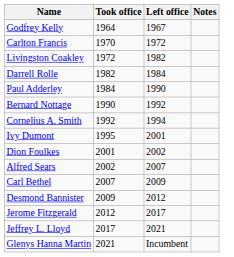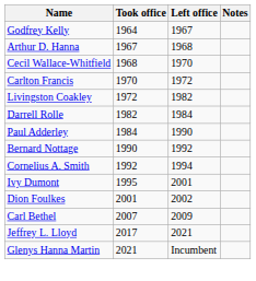+ row: Arthur D. Hanna | 1967 | 1968
+ row: Cecil Wallace-Whitfield | 1968 | 1970
- row: Alfred Sears | 2002 | 2007
- row: Desmond Bannister | 2009 | 2012
- row: Jerome Fitzgerald | 2012 | 2017
